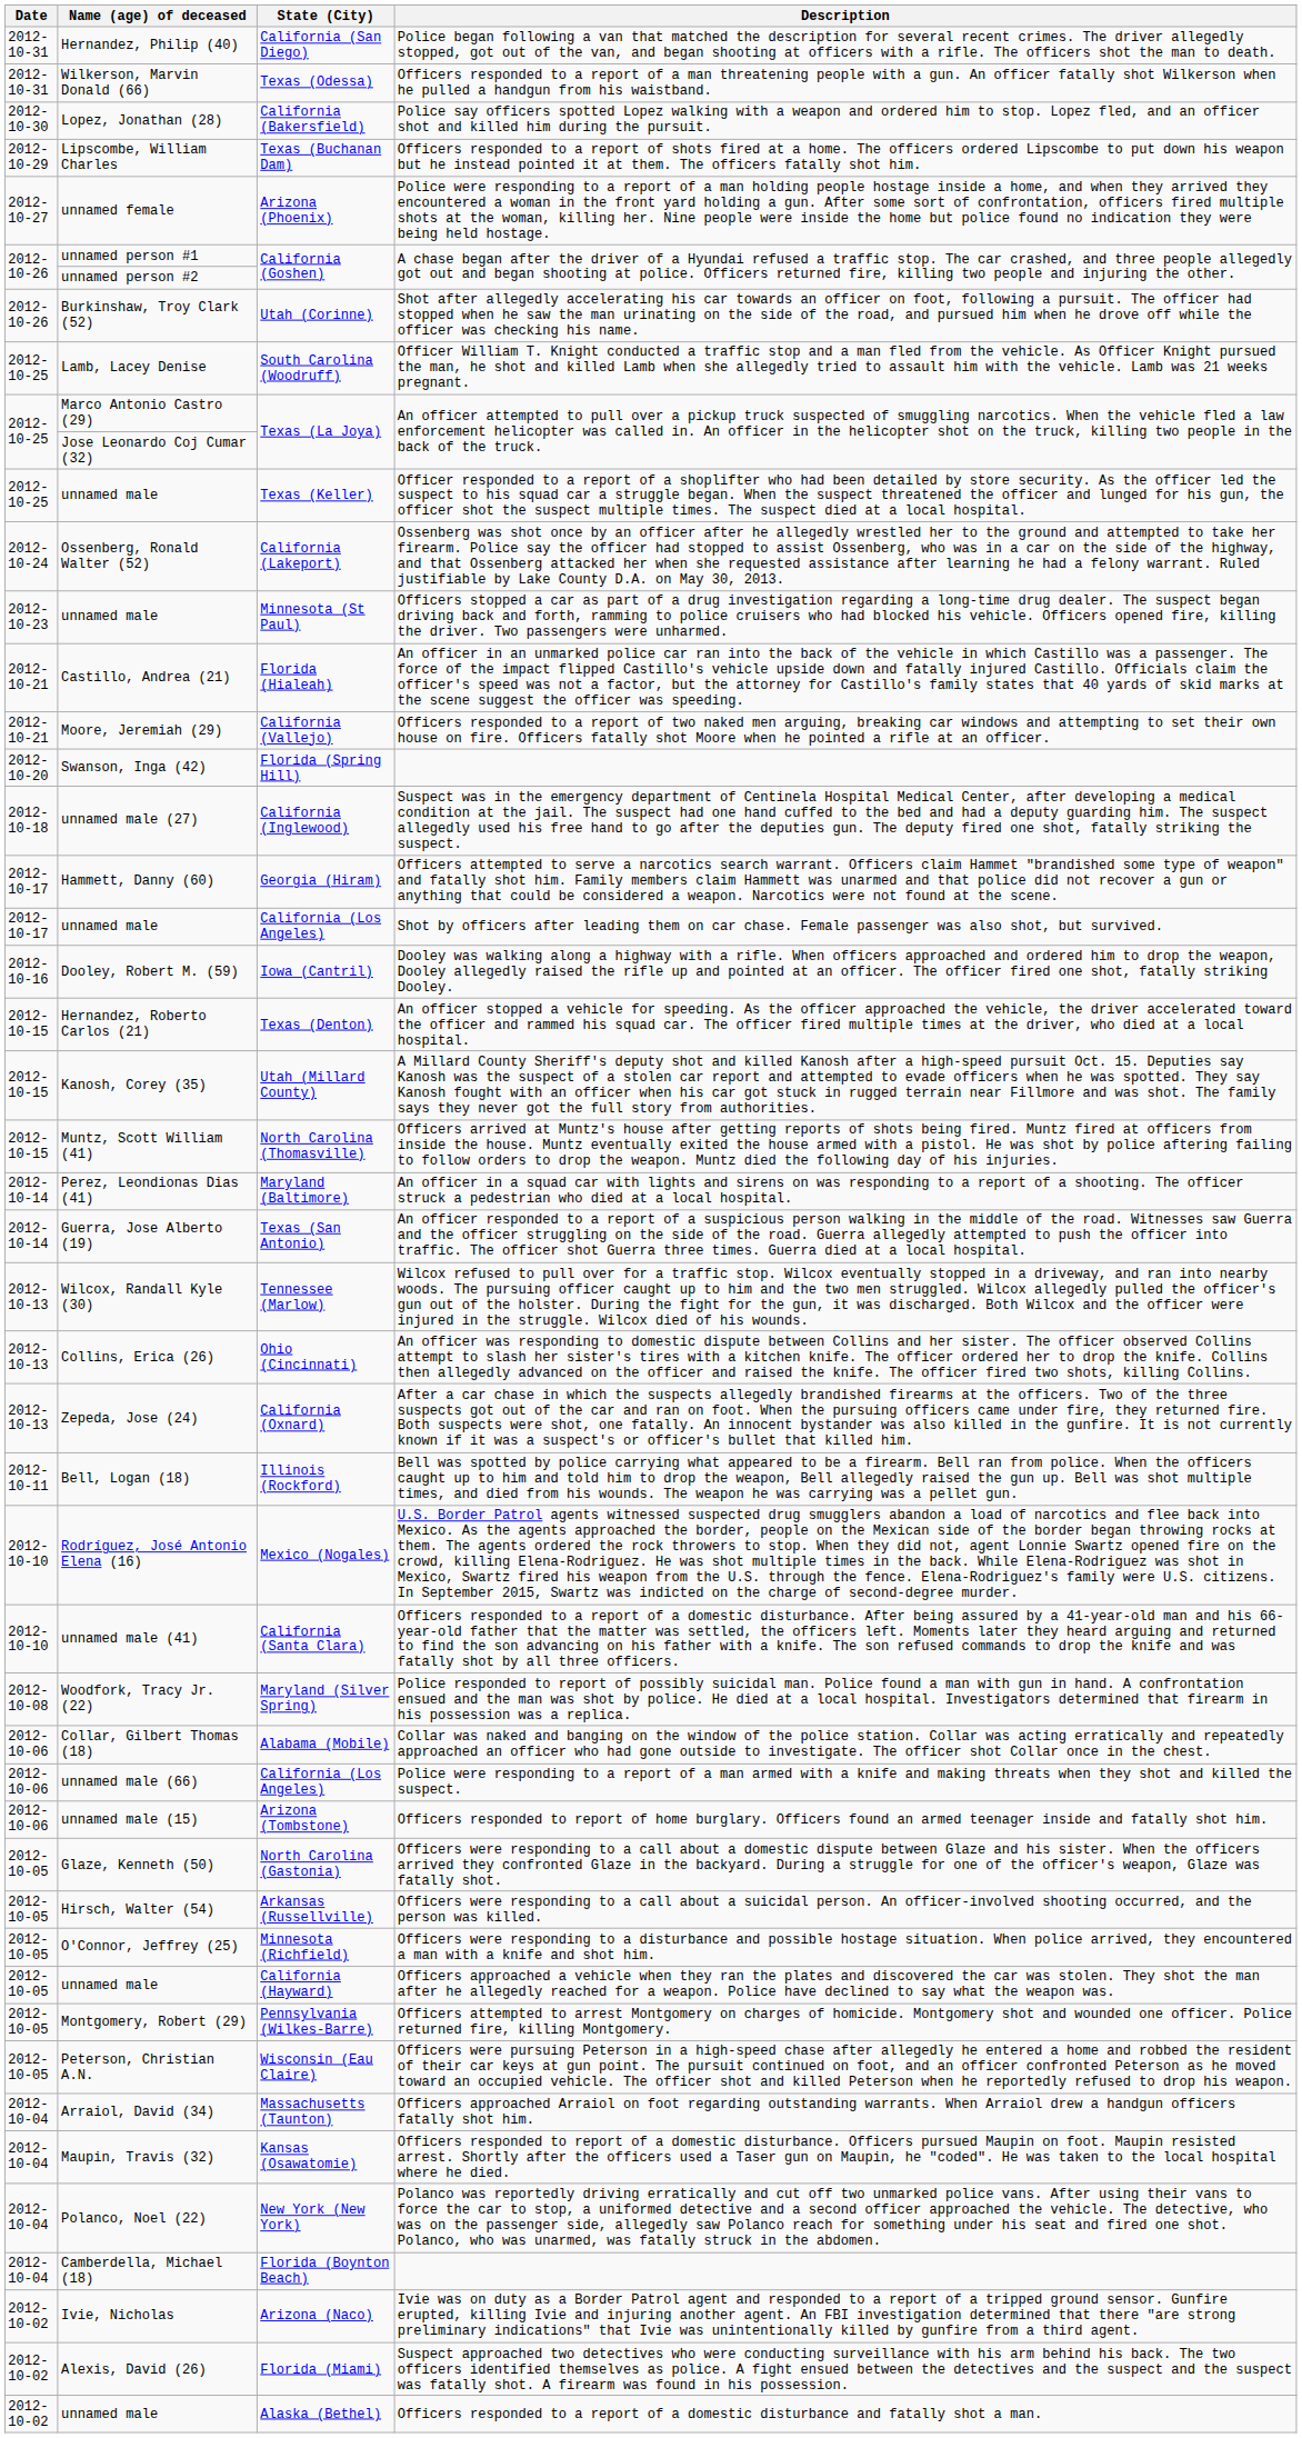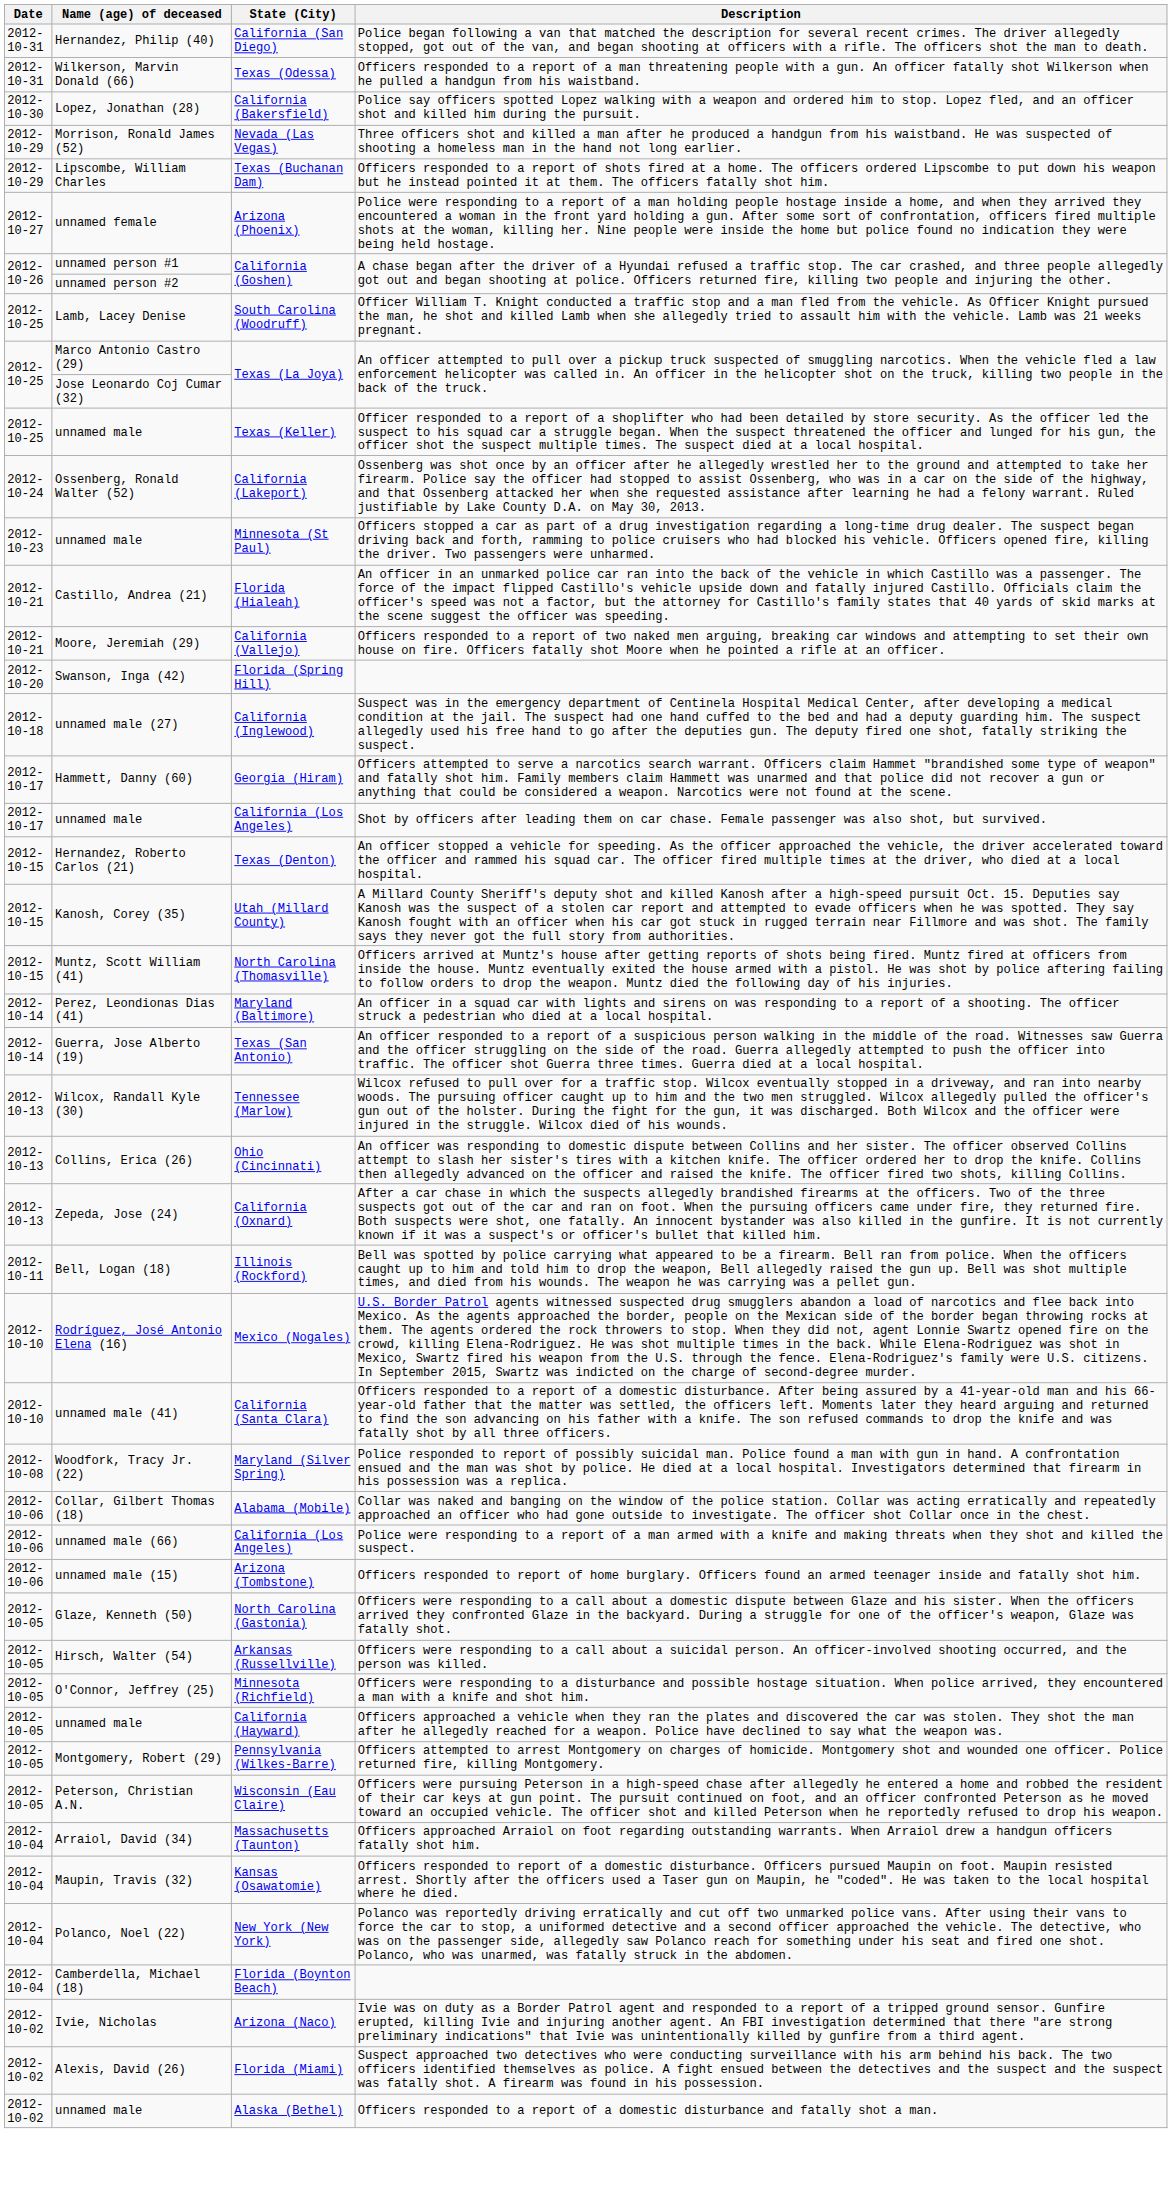+ row: 2012-10-29 | Morrison, Ronald James (52) | Nevada (Las Vegas) | Three officers shot and killed a man after he produced a handgun from his waistband. He was suspected of shooting a homeless man in the hand not long earlier.
- row: 2012-10-26 | Burkinshaw, Troy Clark (52) | Utah (Corinne) | Shot after allegedly accelerating his car towards an officer on foot, following a pursuit. The officer had stopped when he saw the man urinating on the side of the road, and pursued him when he drove off while the officer was checking his name.
- row: 2012-10-16 | Dooley, Robert M. (59) | Iowa (Cantril) | Dooley was walking along a highway with a rifle. When officers approached and ordered him to drop the weapon, Dooley allegedly raised the rifle up and pointed at an officer. The officer fired one shot, fatally striking Dooley.
